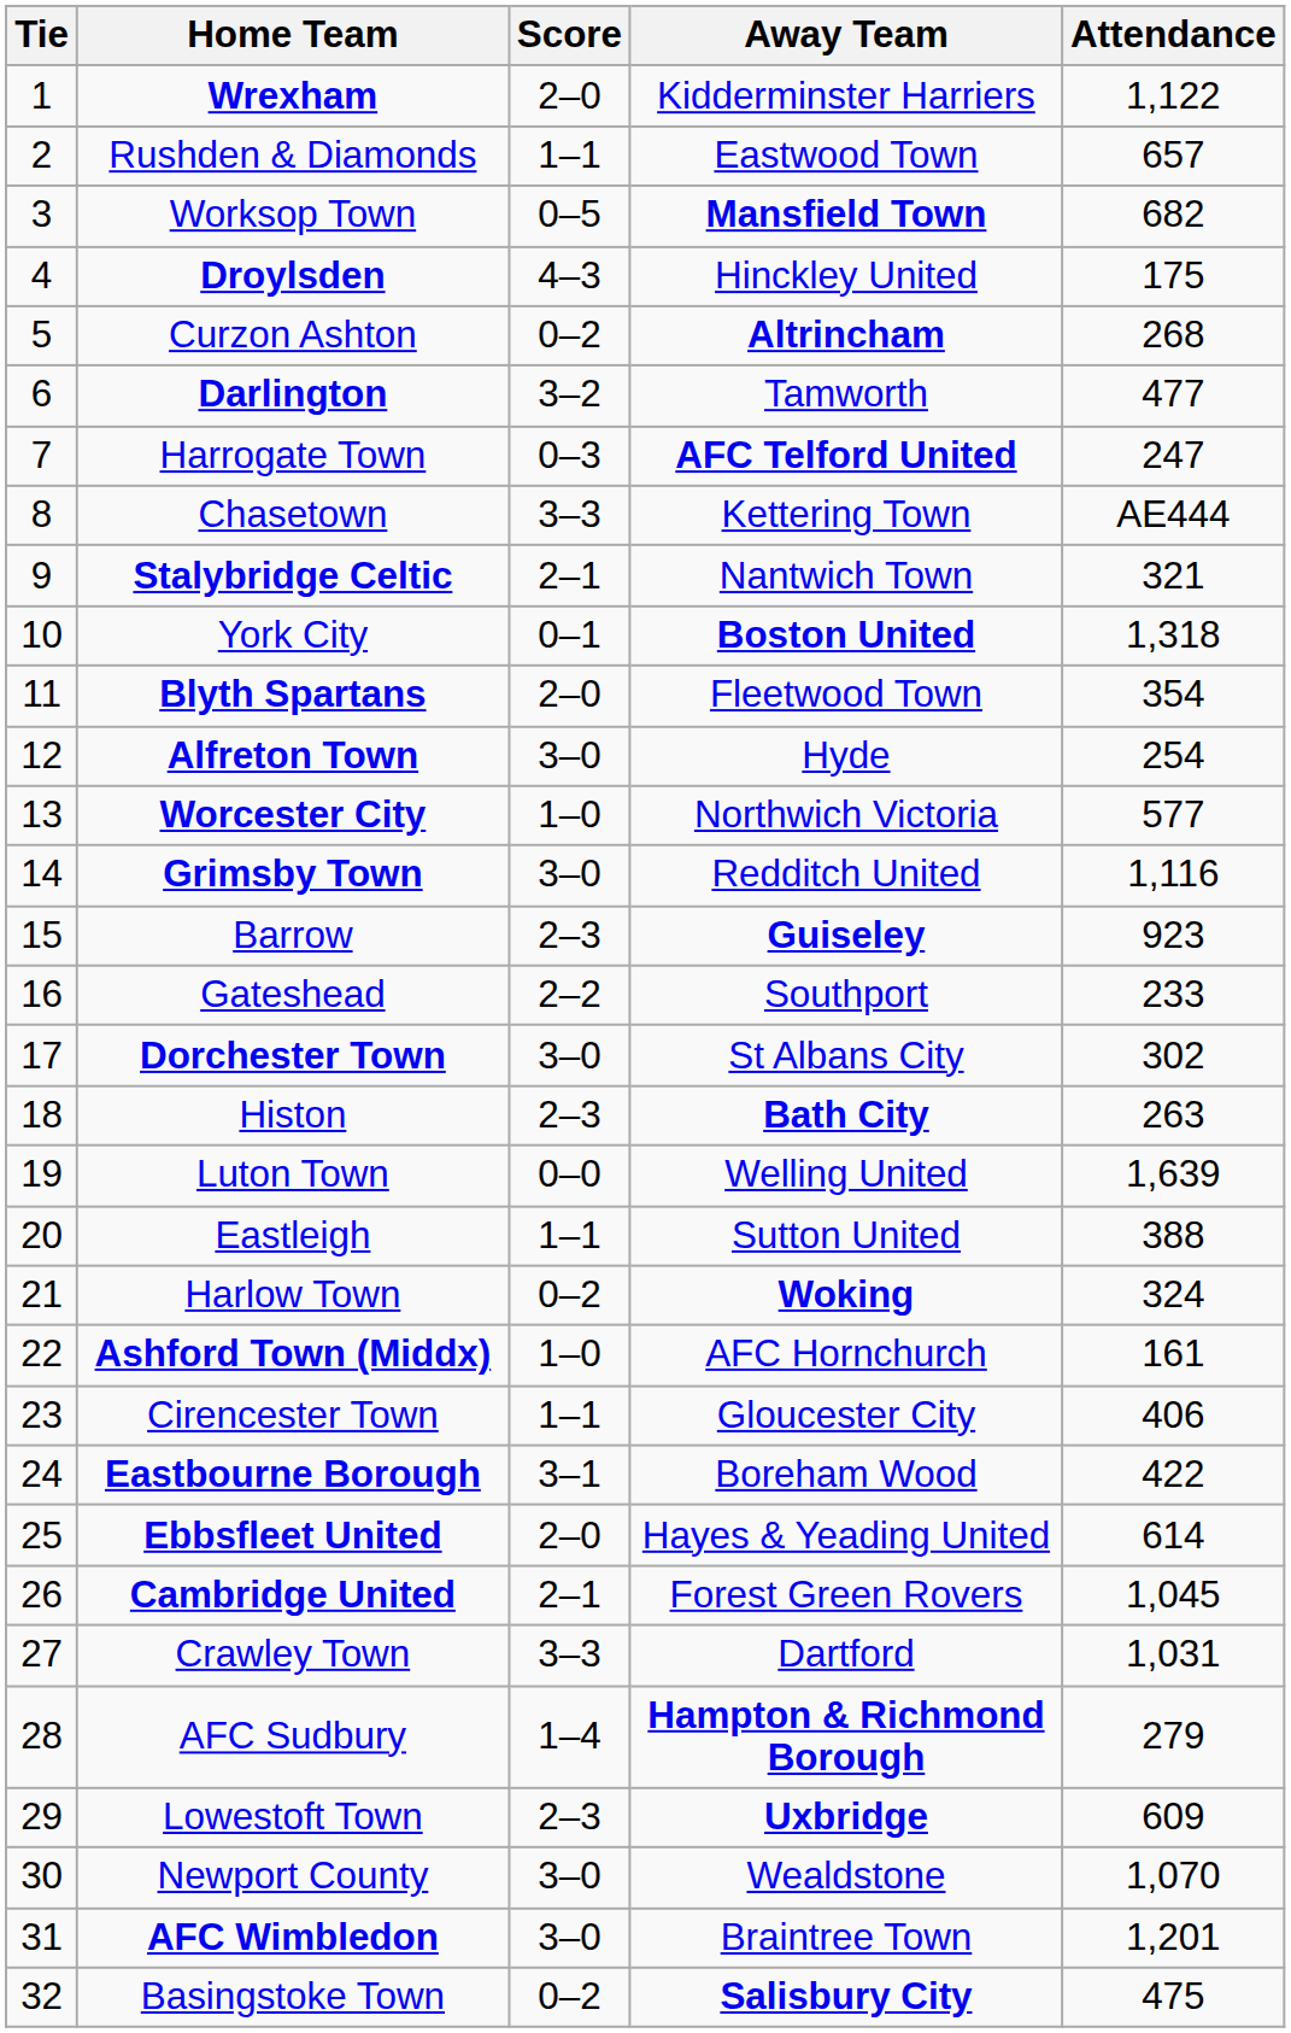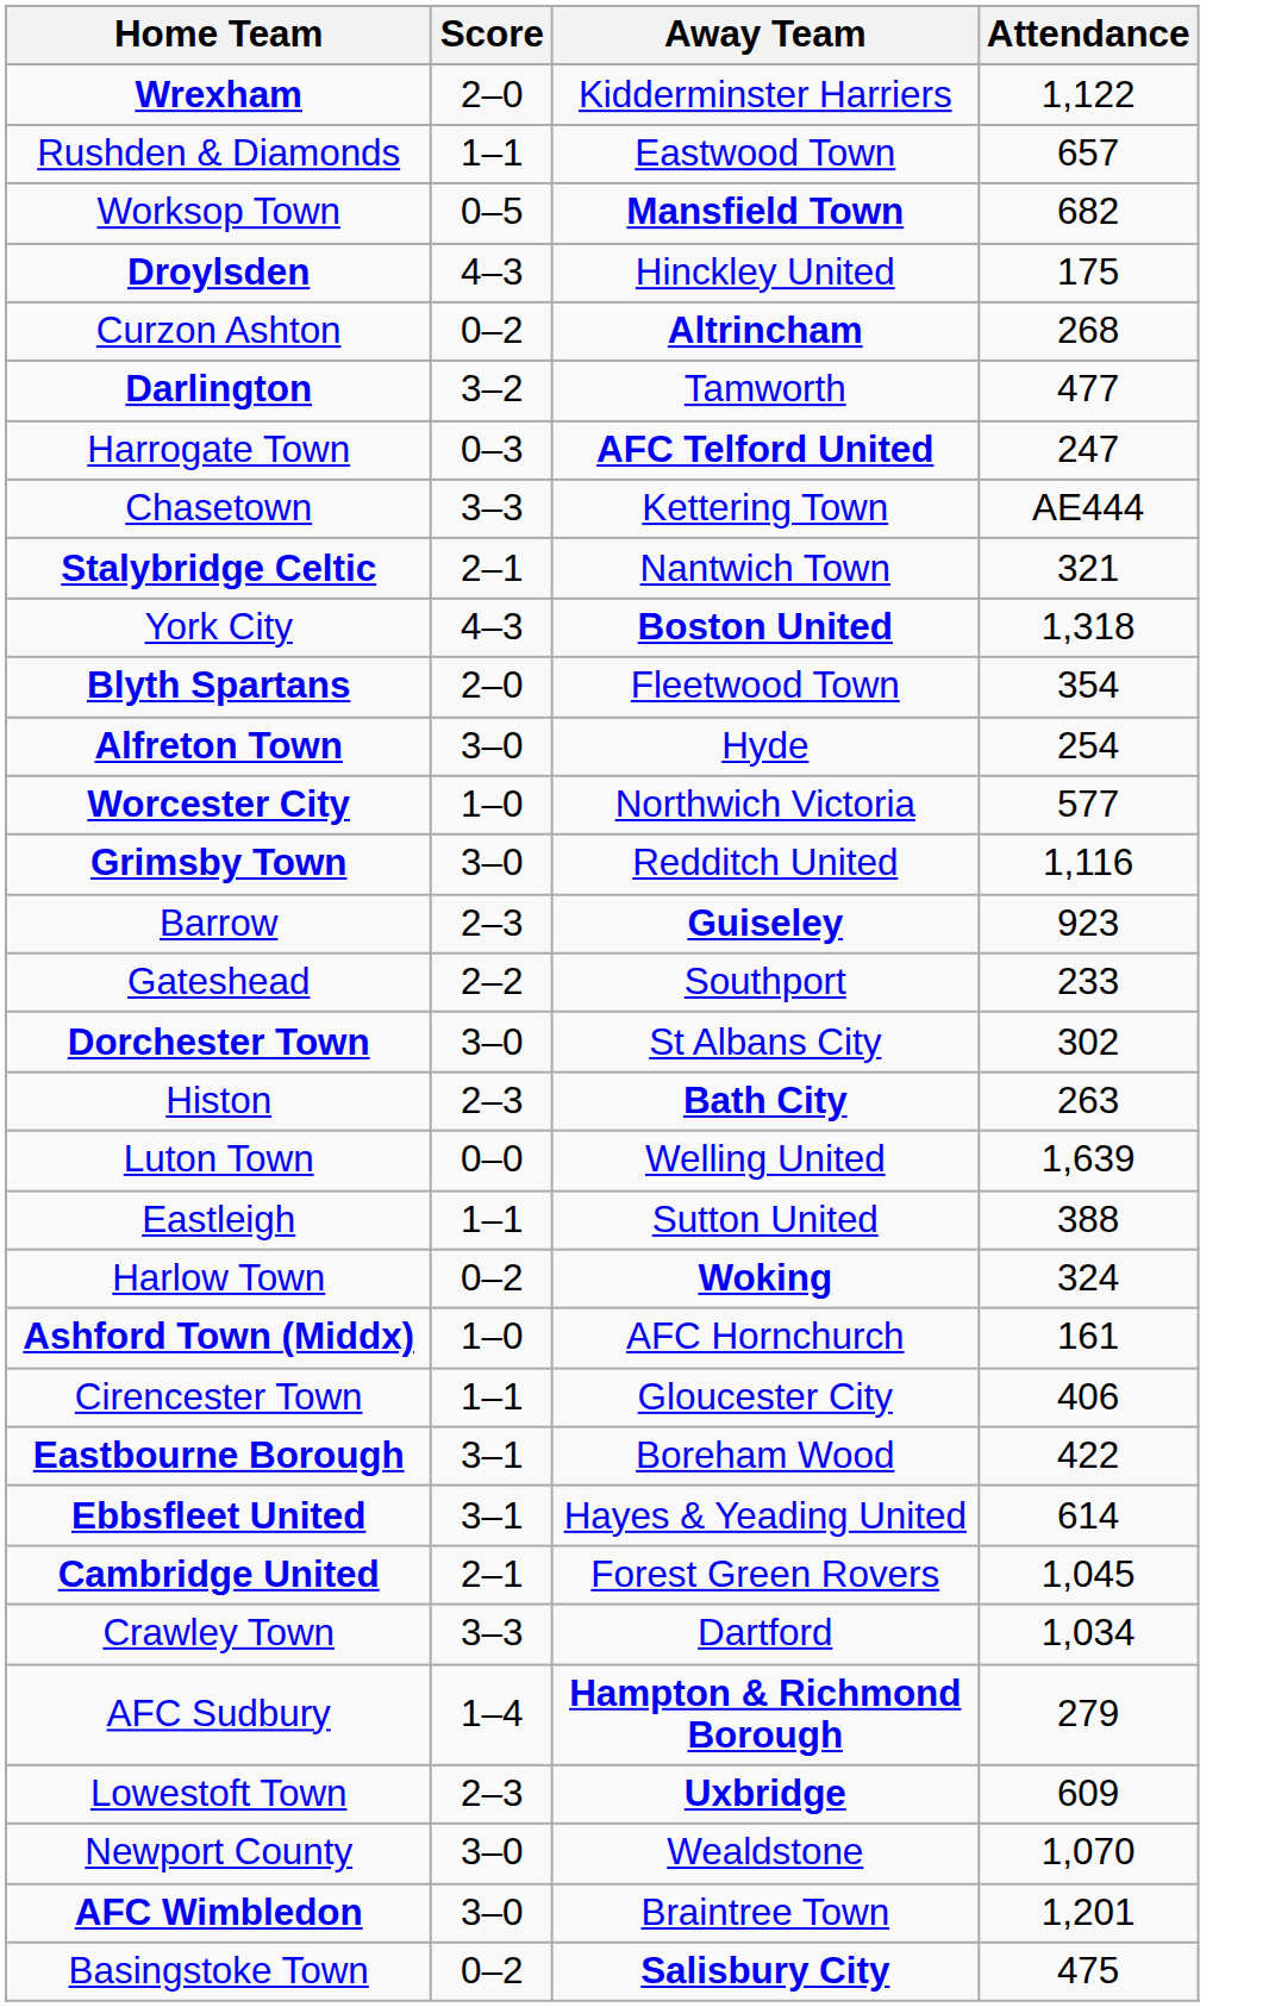- column: Tie | 1 | 2 | 3 | 4 | 5 | 6 | 7 | 8 | 9 | 10 | 11 | 12 | 13 | 14 | 15 | 16 | 17 | 18 | 19 | 20 | 21 | 22 | 23 | 24 | 25 | 26 | 27 | 28 | 29 | 30 | 31 | 32
York City | Score: 0–1 -> 4–3
Ebbsfleet United | Score: 2–0 -> 3–1
Crawley Town | Attendance: 1,031 -> 1,034
